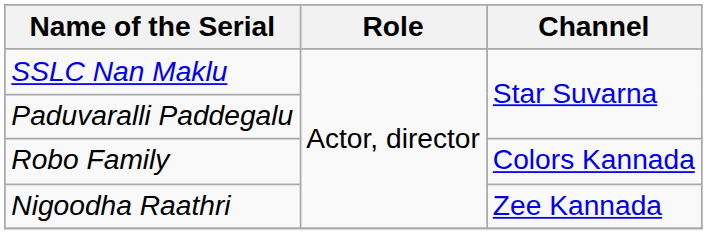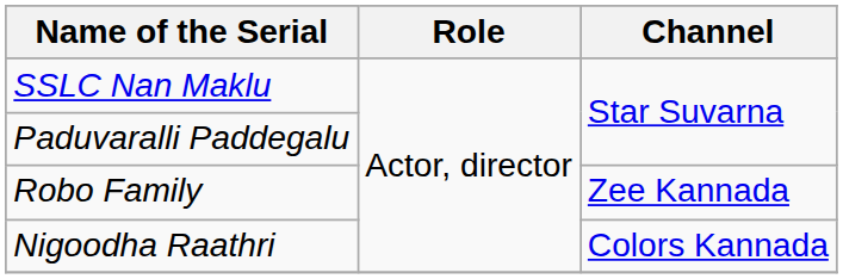Robo Family | Channel: Colors Kannada -> Zee Kannada
Nigoodha Raathri | Channel: Zee Kannada -> Colors Kannada
